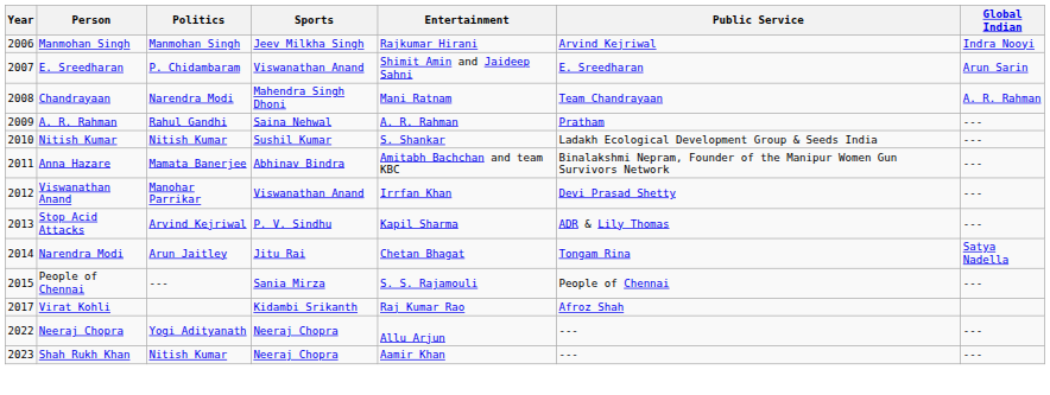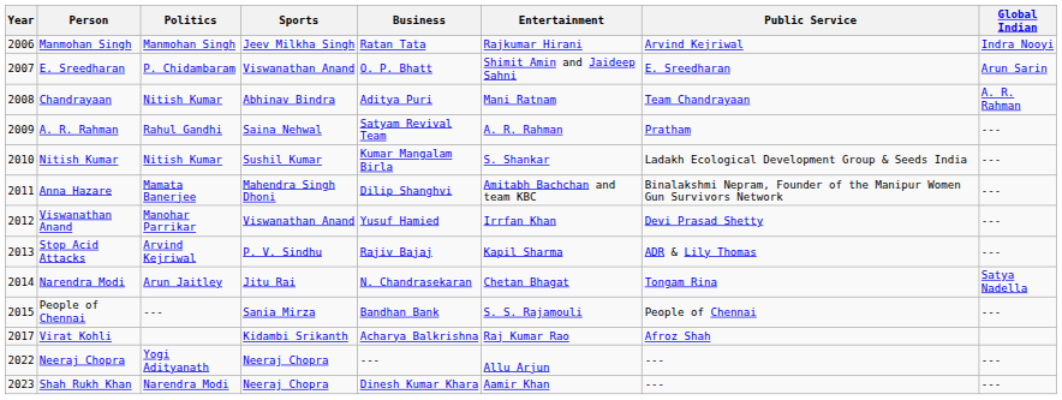+ column: Business | Ratan Tata | O. P. Bhatt | Aditya Puri | Satyam Revival Team | Kumar Mangalam Birla | Dilip Shanghvi | Yusuf Hamied | Rajiv Bajaj | N. Chandrasekaran | Bandhan Bank | Acharya Balkrishna | --- | Dinesh Kumar Khara
Chandrayaan | Politics: Narendra Modi -> Nitish Kumar
Chandrayaan | Sports: Mahendra Singh Dhoni -> Abhinav Bindra
Anna Hazare | Sports: Abhinav Bindra -> Mahendra Singh Dhoni
Shah Rukh Khan | Politics: Nitish Kumar -> Narendra Modi
